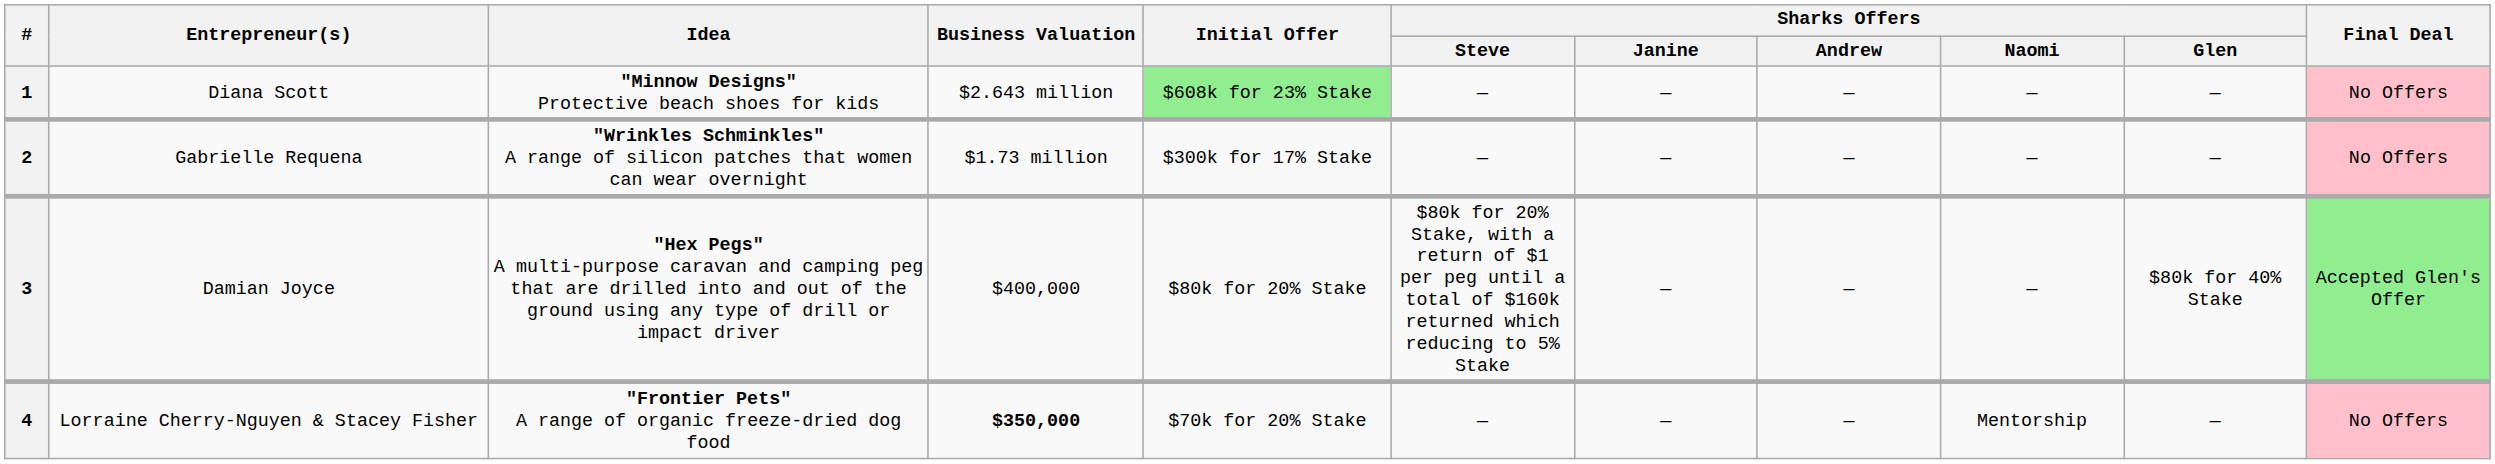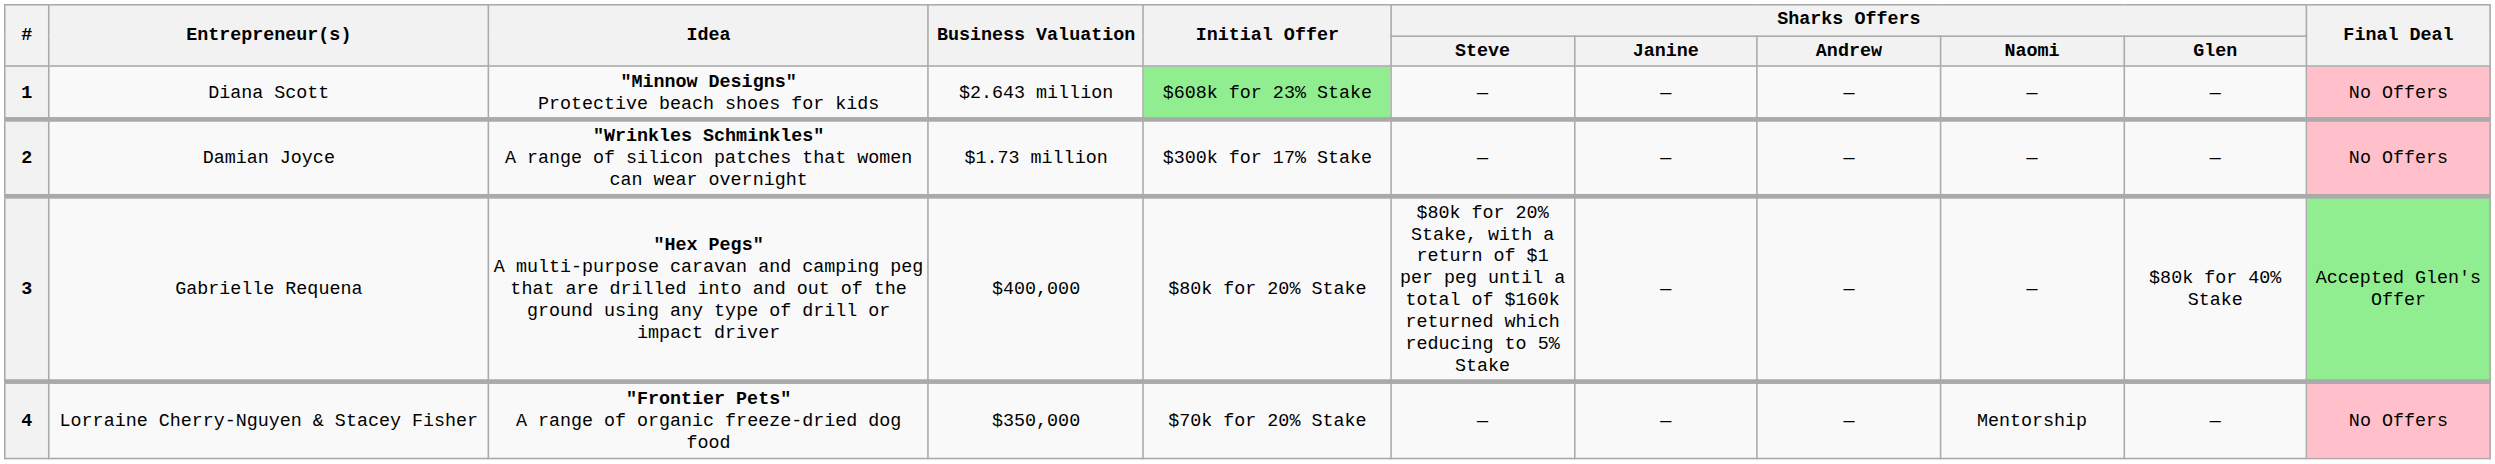2 | Entrepreneur(s): Gabrielle Requena -> Damian Joyce
3 | Entrepreneur(s): Damian Joyce -> Gabrielle Requena
4 | Business Valuation: bold -> normal
